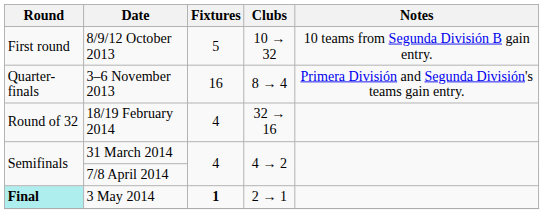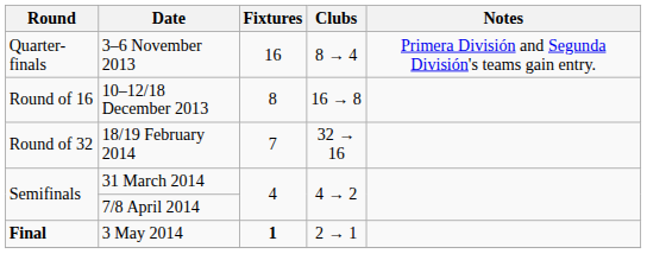- row: First round | 8/9/12 October 2013 | 5 | 10 → 32 | 10 teams from Segunda División B gain entry.
+ row: Round of 16 | 10–12/18 December 2013 | 8 | 16 → 8
18/19 February 2014 | Fixtures: 4 -> 7
3 May 2014 | Round: paleturquoise background -> no background
